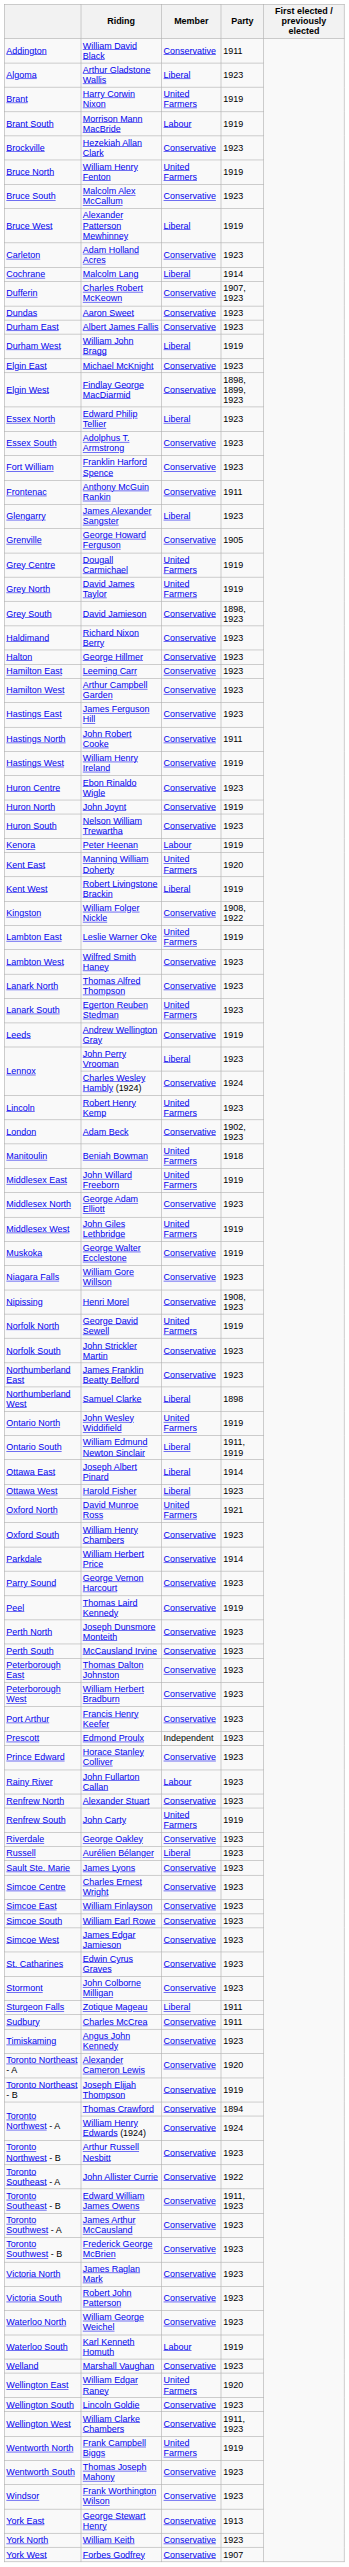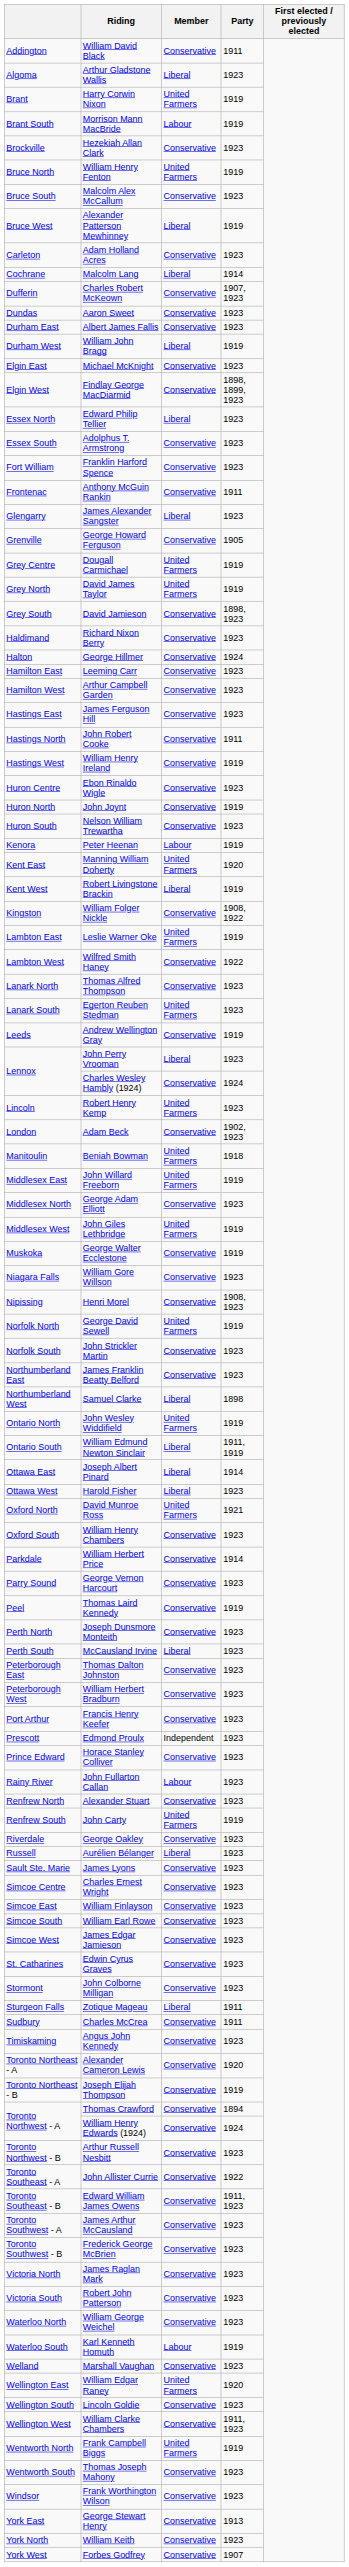George Hillmer | Party: 1923 -> 1924
Wilfred Smith Haney | Party: 1923 -> 1922
McCausland Irvine | Member: Conservative -> Liberal
